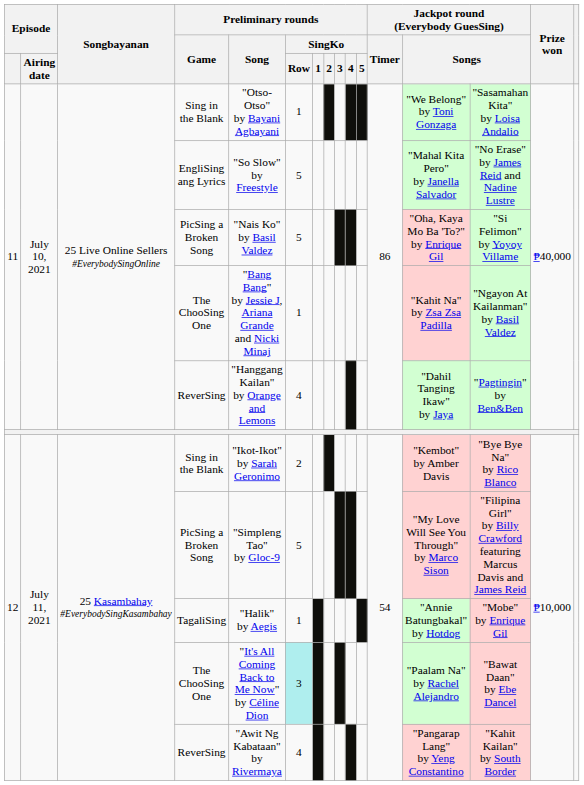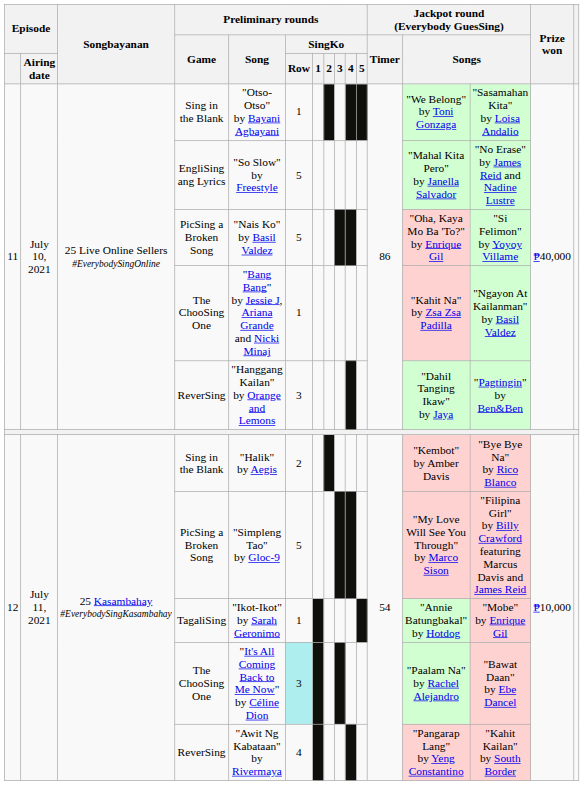11 / ReverSing | Preliminary rounds / SingKo / Row: 4 -> 3
12 / Sing in the Blank | Preliminary rounds / Song: "Ikot-Ikot" by Sarah Geronimo -> "Halik" by Aegis
TagaliSing | Preliminary rounds / Song: "Halik" by Aegis -> "Ikot-Ikot" by Sarah Geronimo
